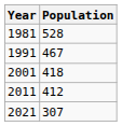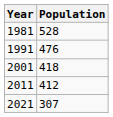1991 | Population: 467 -> 476
